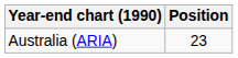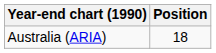Australia (ARIA) | Position: 23 -> 18
